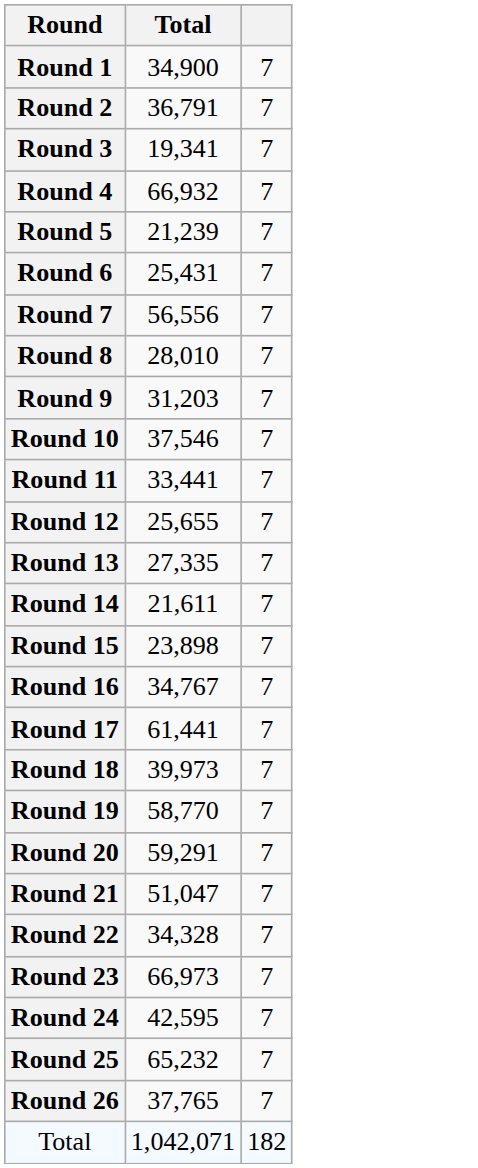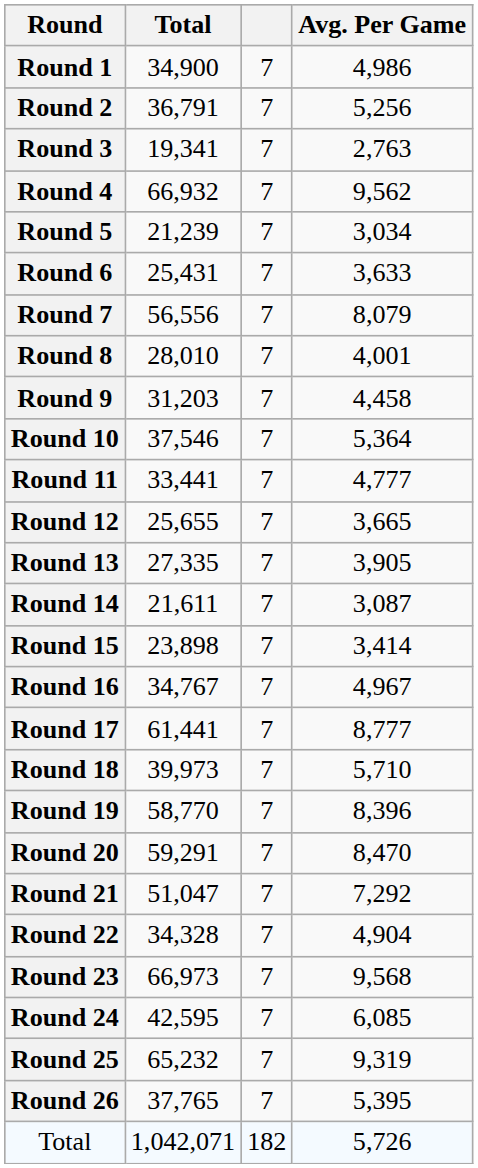+ column: Avg. Per Game | 4,986 | 5,256 | 2,763 | 9,562 | 3,034 | 3,633 | 8,079 | 4,001 | 4,458 | 5,364 | 4,777 | 3,665 | 3,905 | 3,087 | 3,414 | 4,967 | 8,777 | 5,710 | 8,396 | 8,470 | 7,292 | 4,904 | 9,568 | 6,085 | 9,319 | 5,395 | 5,726
